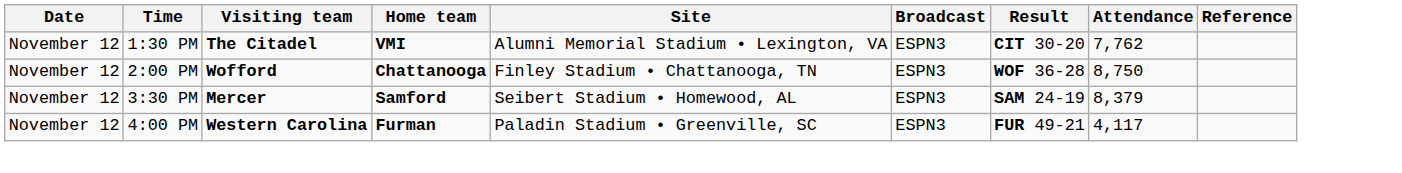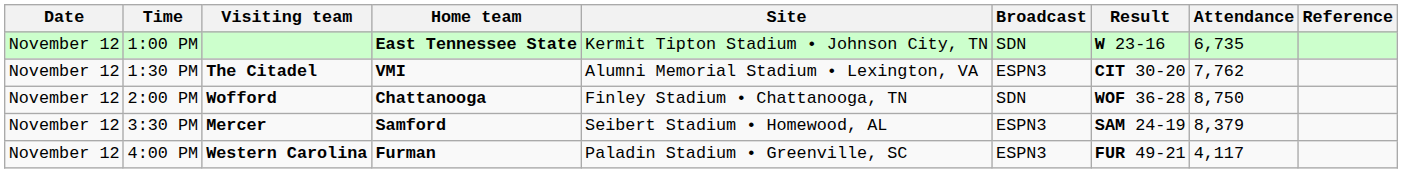+ row: November 12 | 1:00 PM | East Tennessee State | Kermit Tipton Stadium • Johnson City, TN | SDN | W 23-16 | 6,735
2:00 PM | Broadcast: ESPN3 -> SDN
